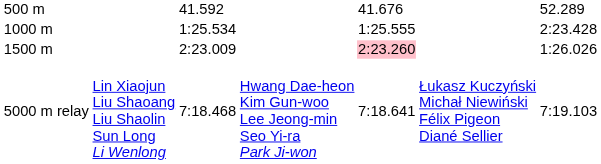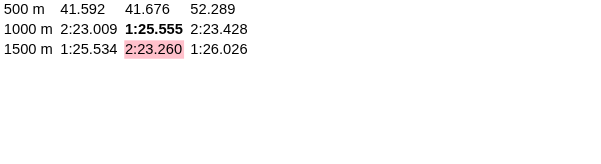1000 m | column 3: 1:25.534 -> 2:23.009
1000 m | column 5: normal -> bold
1500 m | column 3: 2:23.009 -> 1:25.534
- row: 5000 m relay | Lin Xiaojun Liu Shaoang Liu Shaolin Sun Long Li Wenlong | 7:18.468 | Hwang Dae-heon Kim Gun-woo Lee Jeong-min Seo Yi-ra Park Ji-won | 7:18.641 | Łukasz Kuczyński Michał Niewiński Félix Pigeon Diané Sellier | 7:19.103
